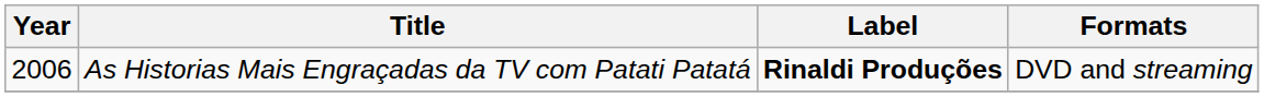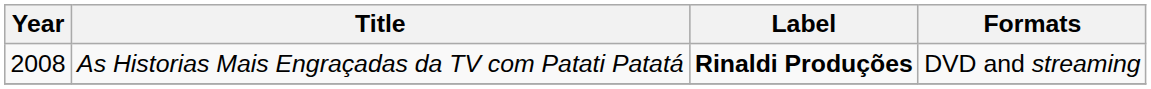As Historias Mais Engraçadas da TV com Patati Patatá | Year: 2006 -> 2008
